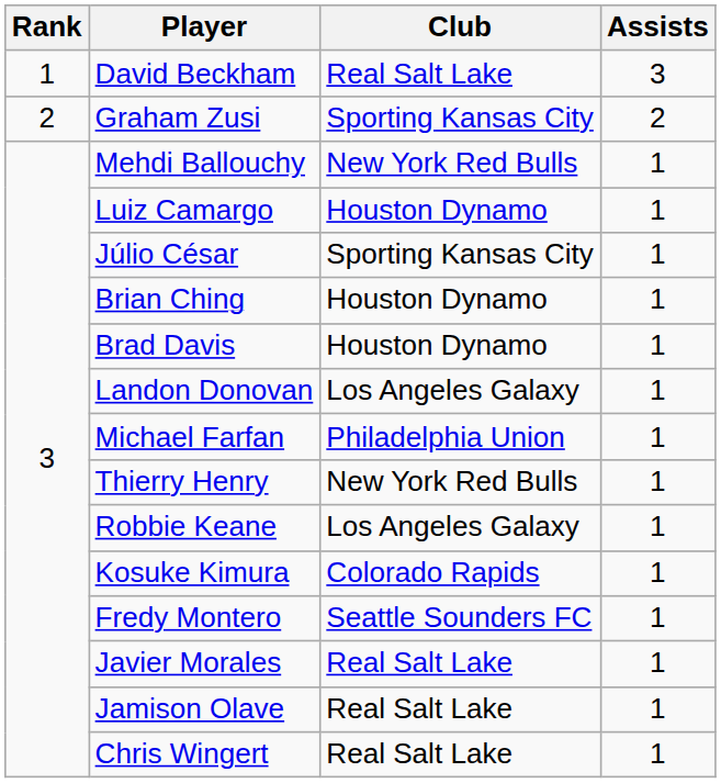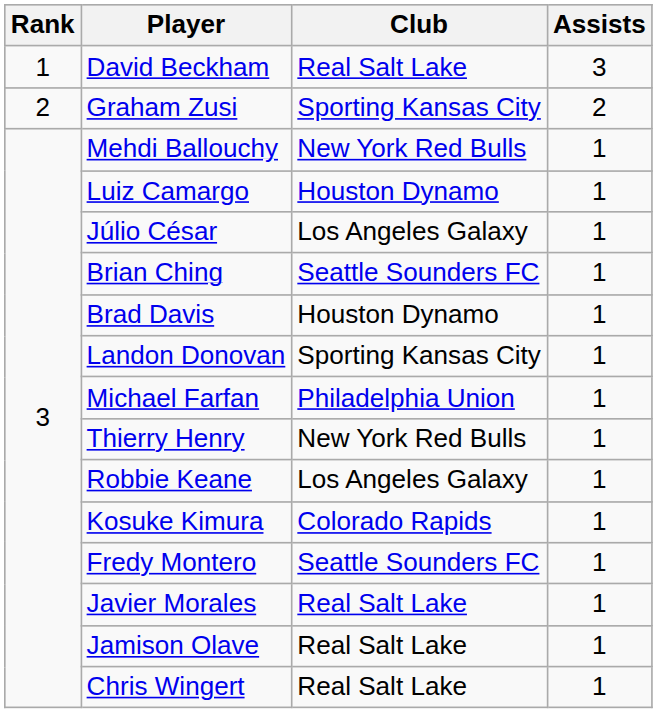Júlio César | Club: Sporting Kansas City -> Los Angeles Galaxy
Brian Ching | Club: Houston Dynamo -> Seattle Sounders FC
Landon Donovan | Club: Los Angeles Galaxy -> Sporting Kansas City
